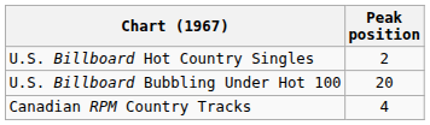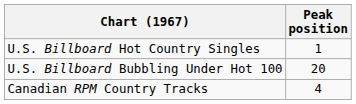U.S. Billboard Hot Country Singles | Peak position: 2 -> 1
